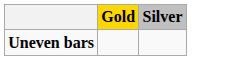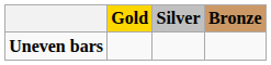+ column: Bronze
